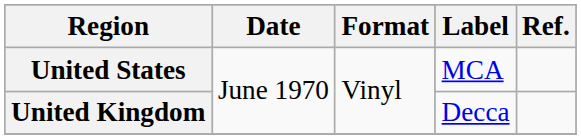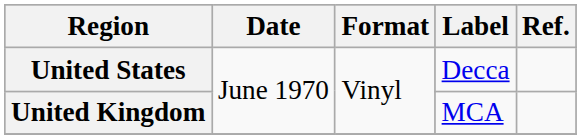United States | Label: MCA -> Decca
United Kingdom | Label: Decca -> MCA
